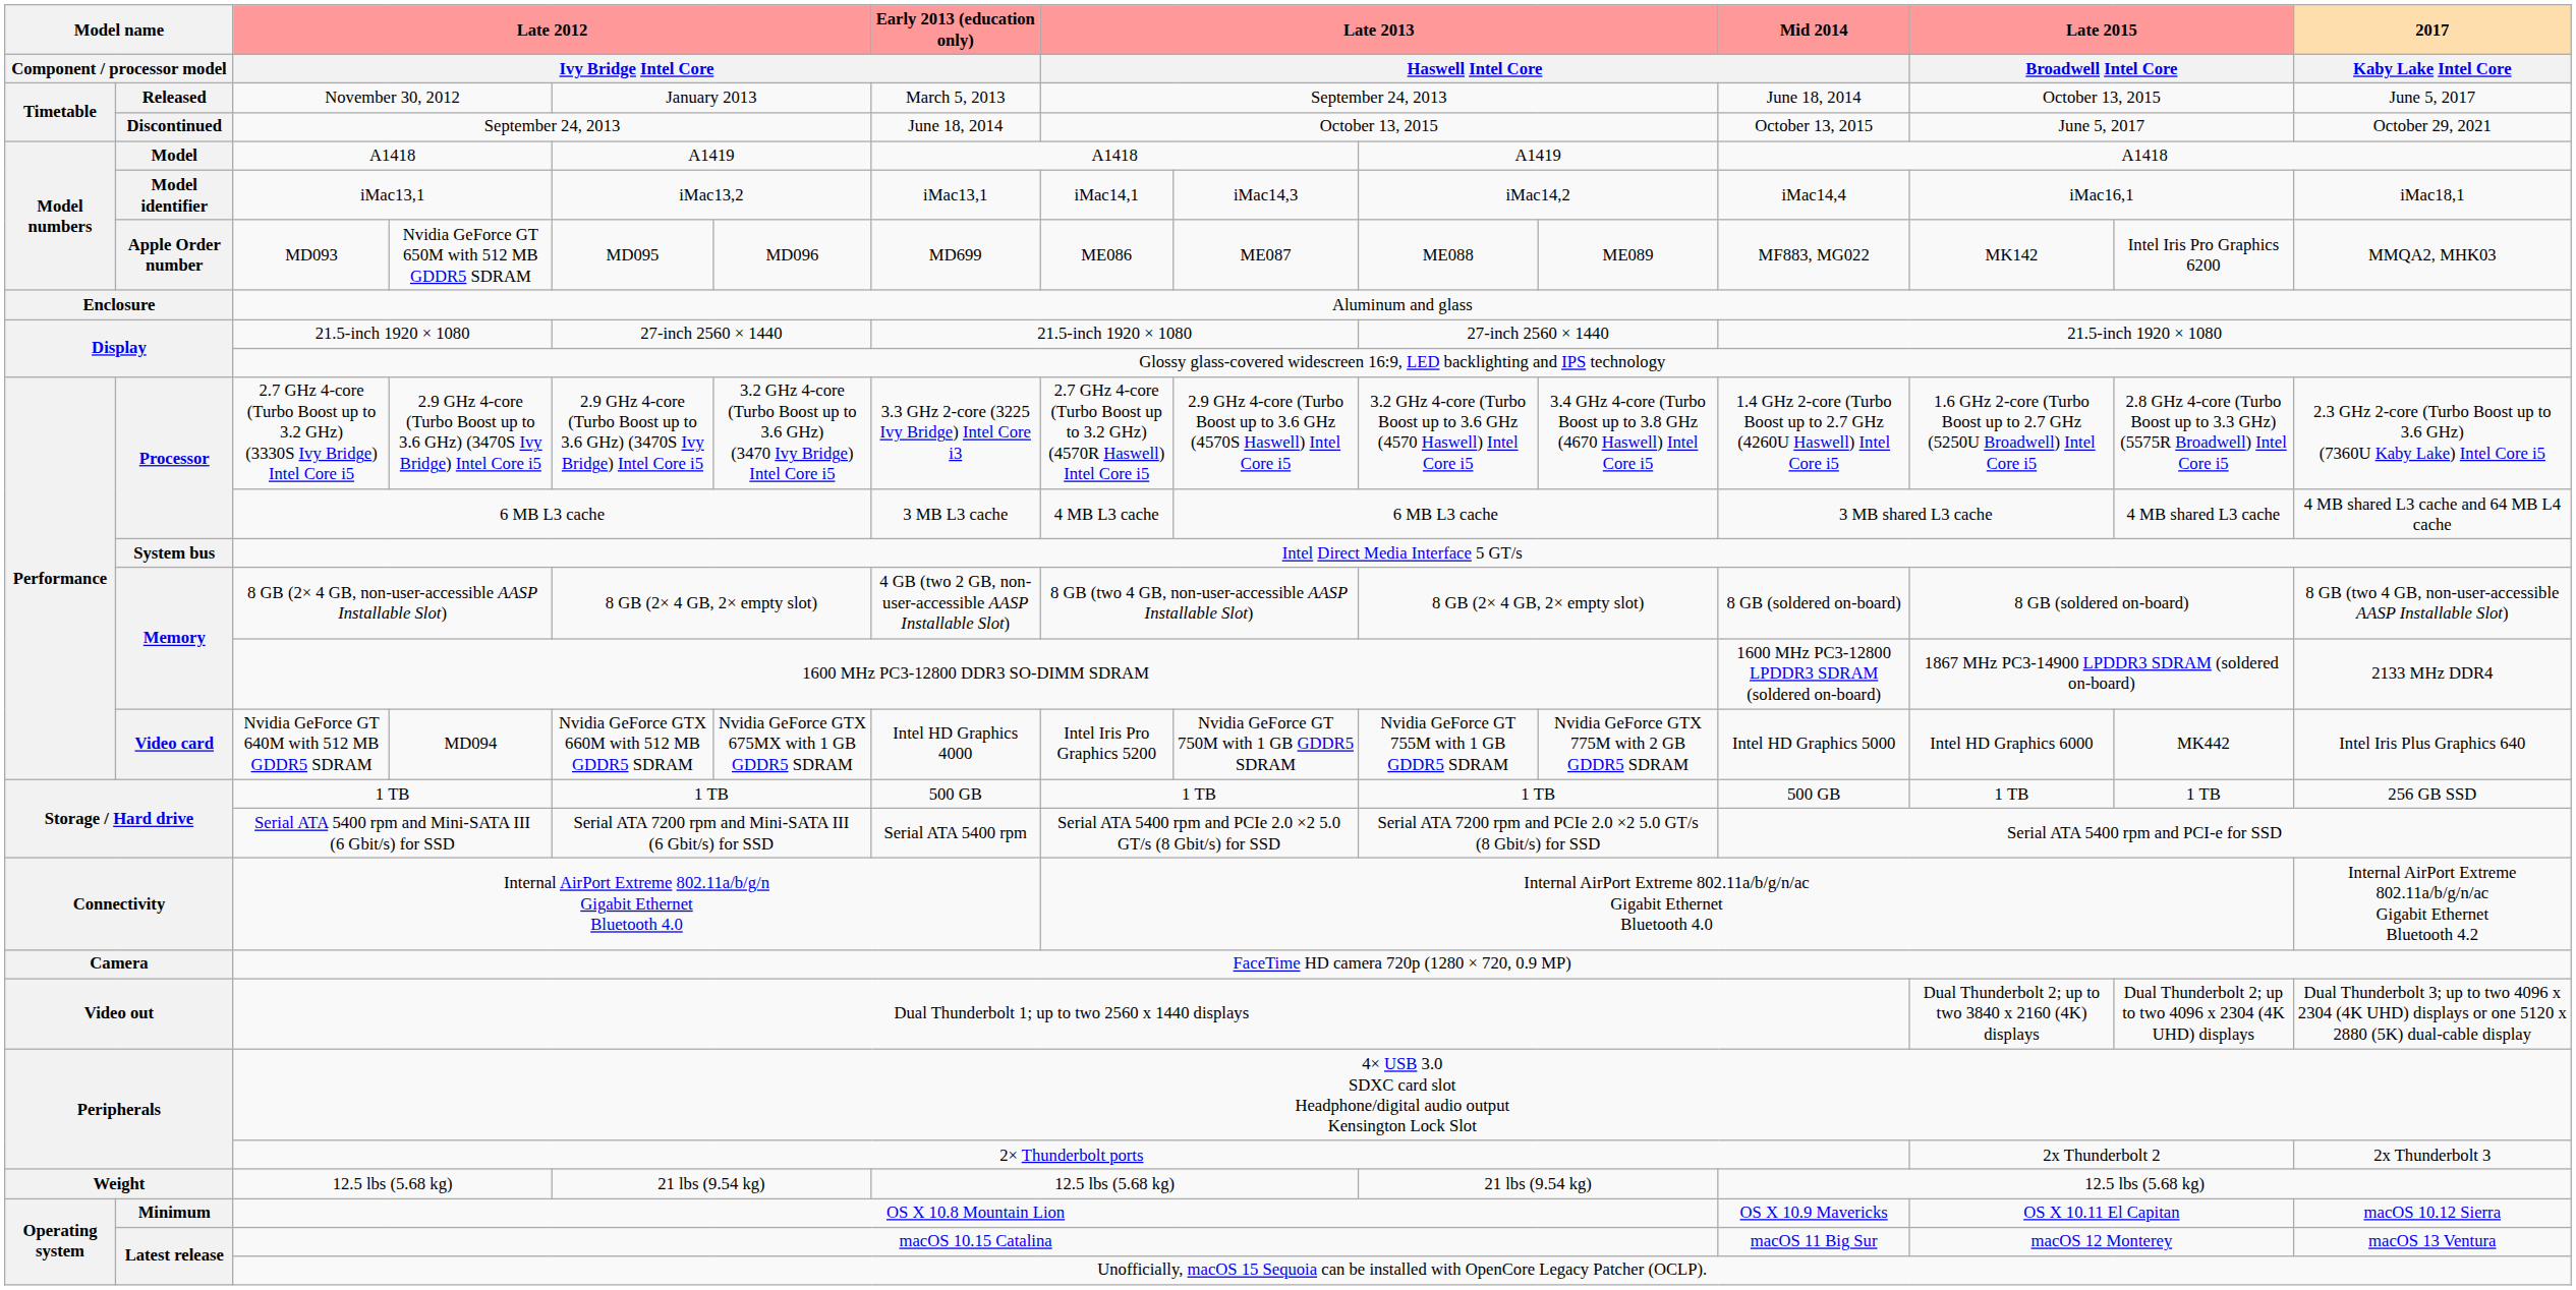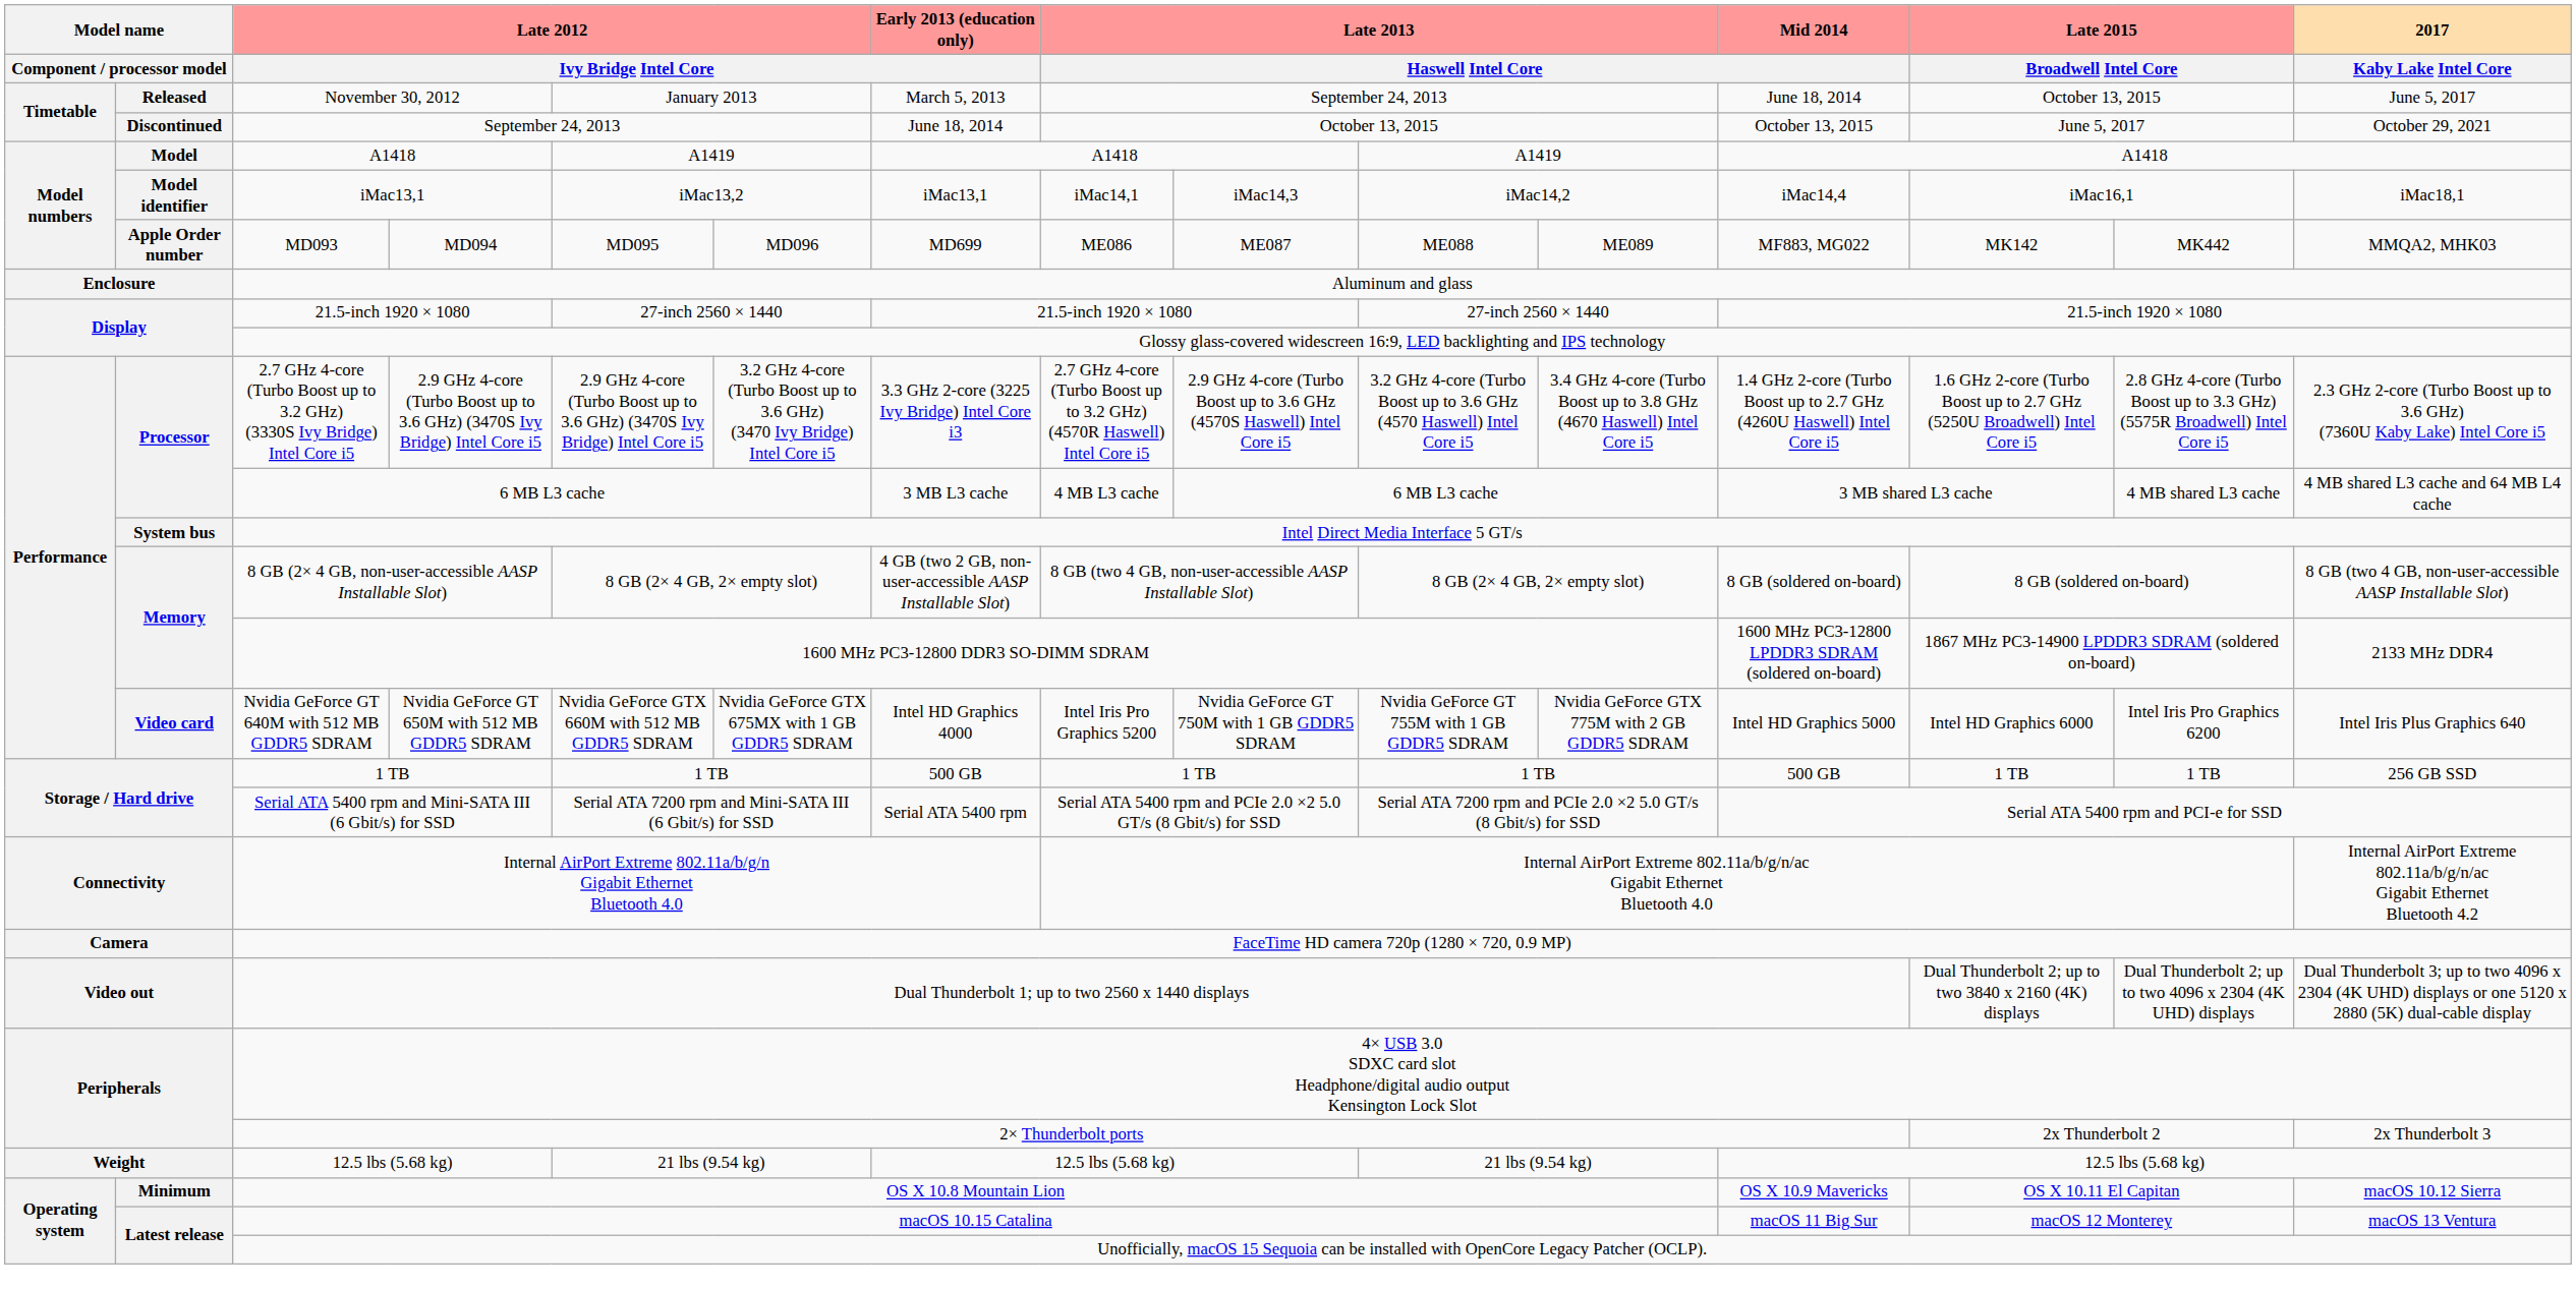MD093 | column 4: Nvidia GeForce GT 650M with 512 MB GDDR5 SDRAM -> MD094
MD093 | column 14: Intel Iris Pro Graphics 6200 -> MK442
Nvidia GeForce GT 640M with 512 MB GDDR5 SDRAM | column 4: MD094 -> Nvidia GeForce GT 650M with 512 MB GDDR5 SDRAM
Nvidia GeForce GT 640M with 512 MB GDDR5 SDRAM | column 14: MK442 -> Intel Iris Pro Graphics 6200
